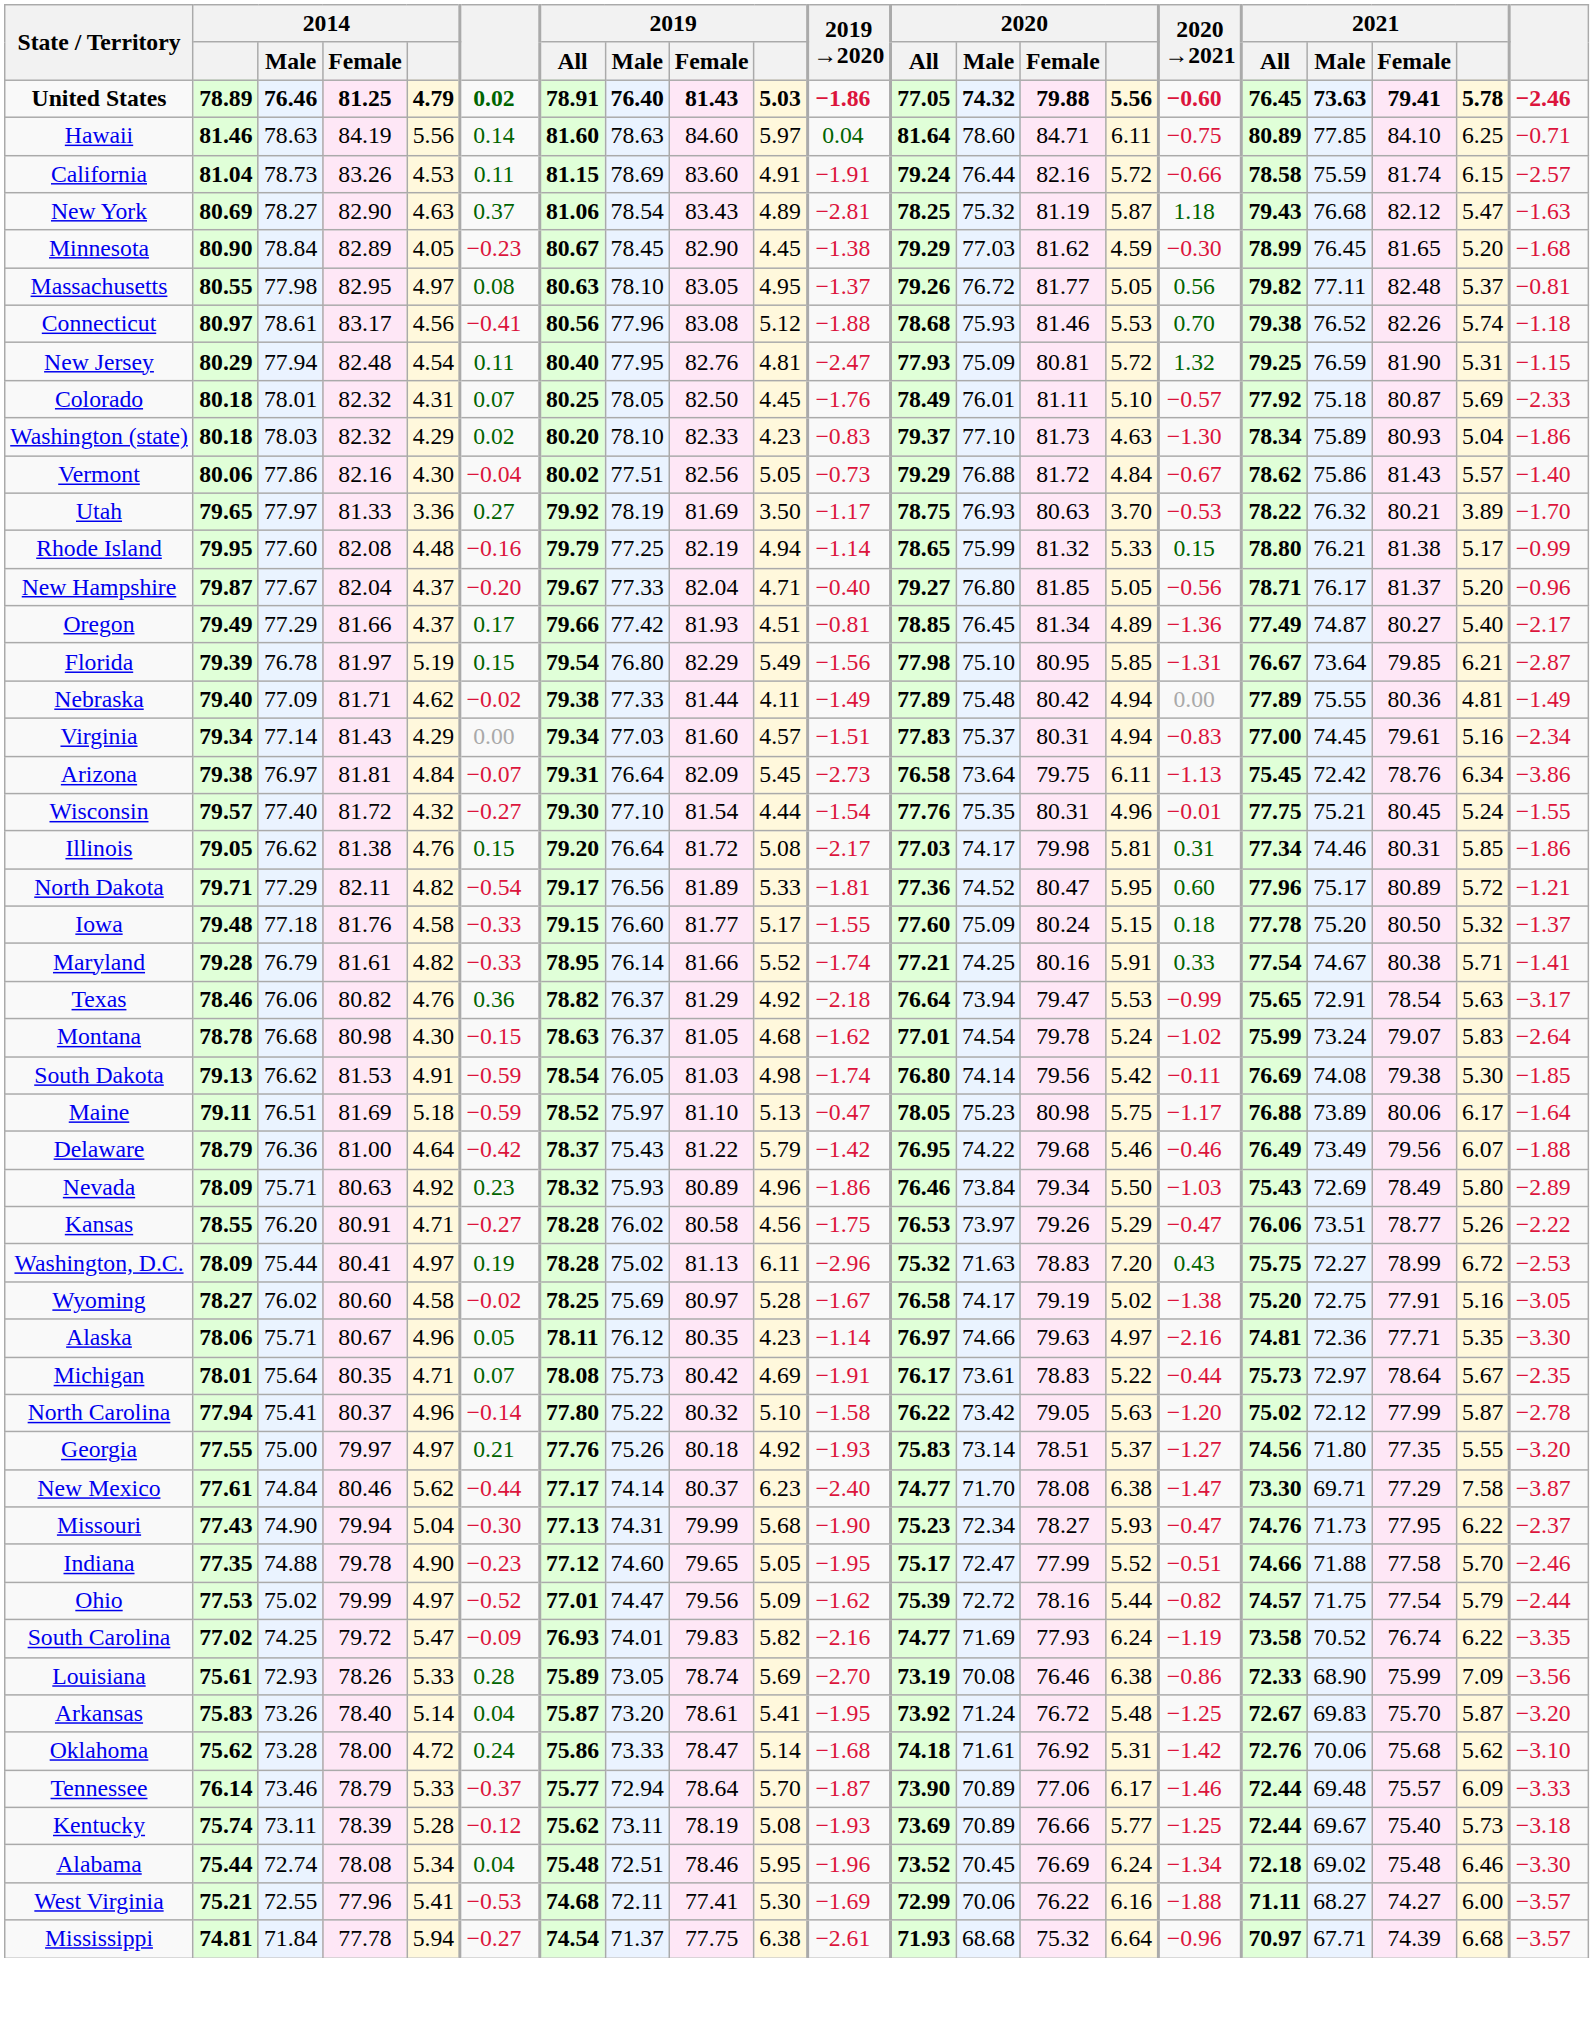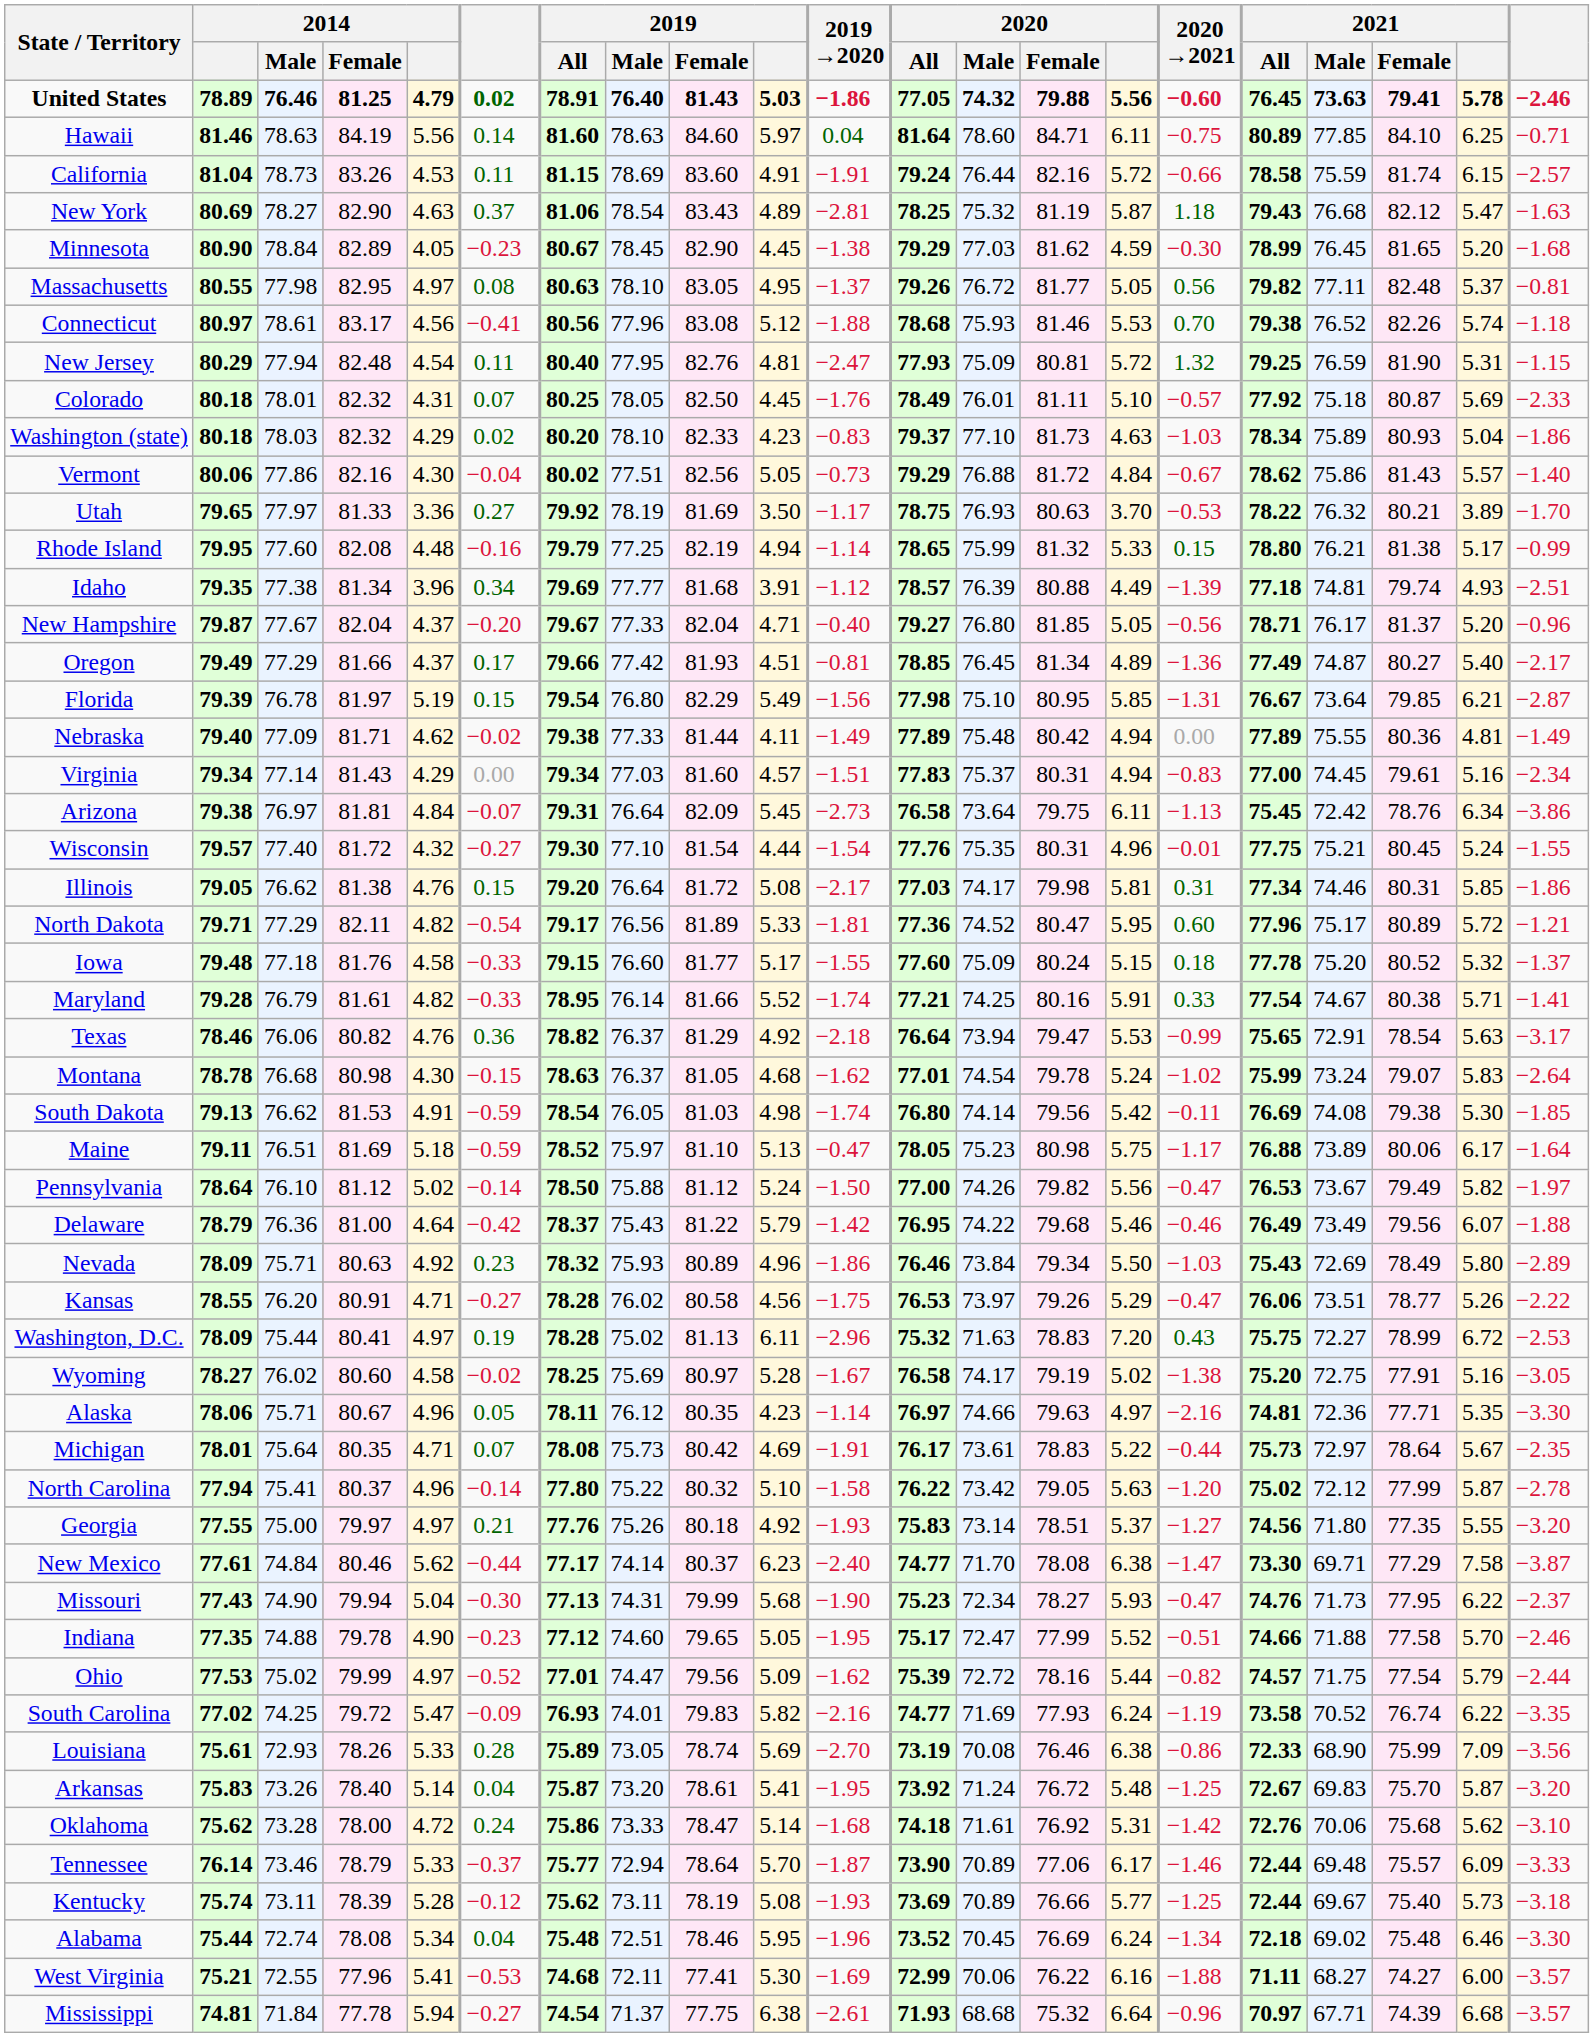Washington (state) | 2020 →2021: −1.30 -> −1.03
+ row: Idaho | 79.35 | 77.38 | 81.34 | 3.96 | 0.34 | 79.69 | 77.77 | 81.68 | 3.91 | −1.12 | 78.57 | 76.39 | 80.88 | 4.49 | −1.39 | 77.18 | 74.81 | 79.74 | 4.93 | −2.51
Iowa | 2021 / Female: 80.50 -> 80.52
+ row: Pennsylvania | 78.64 | 76.10 | 81.12 | 5.02 | −0.14 | 78.50 | 75.88 | 81.12 | 5.24 | −1.50 | 77.00 | 74.26 | 79.82 | 5.56 | −0.47 | 76.53 | 73.67 | 79.49 | 5.82 | −1.97
